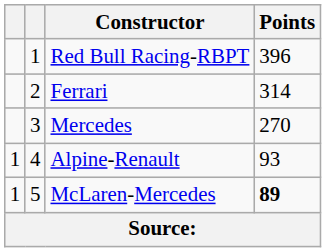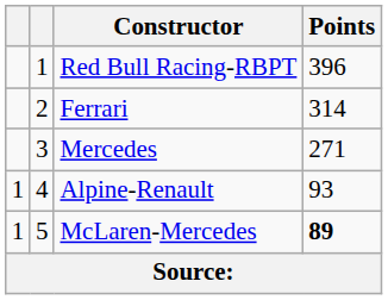Mercedes | Points: 270 -> 271
